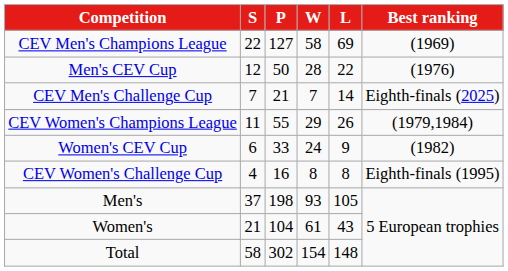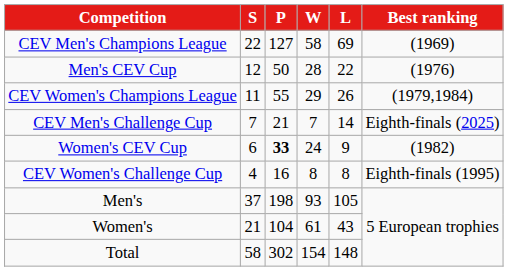rows swapped: CEV Men's Challenge Cup <-> CEV Women's Champions League
Women's CEV Cup | P: normal -> bold
